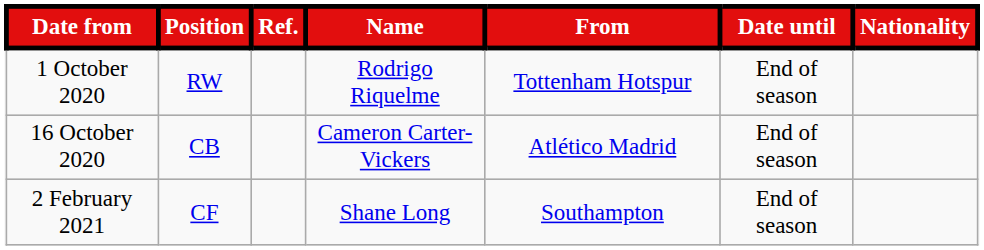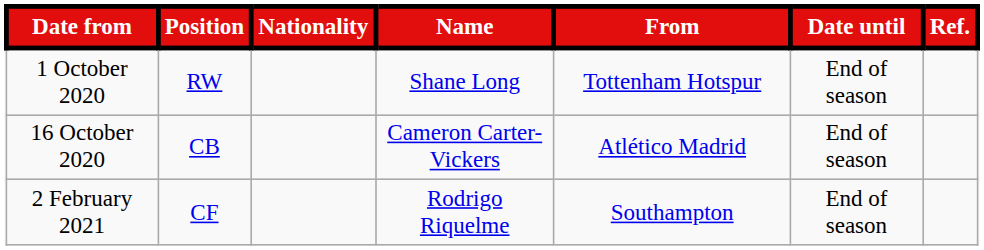columns swapped: Nationality <-> Ref.
1 October 2020 | Name: Rodrigo Riquelme -> Shane Long
2 February 2021 | Name: Shane Long -> Rodrigo Riquelme
